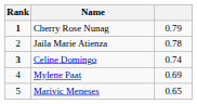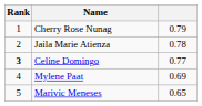Cherry Rose Nunag | Rank: bold -> normal
Celine Domingo | column 3: 0.74 -> 0.77
